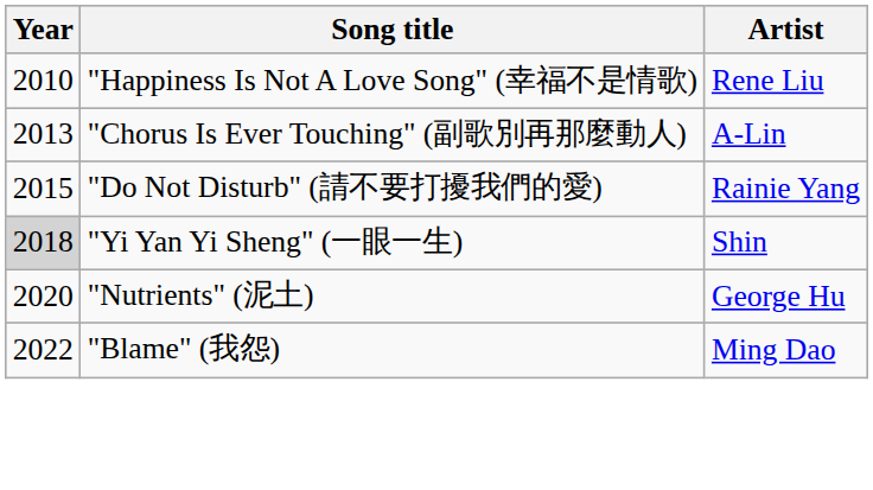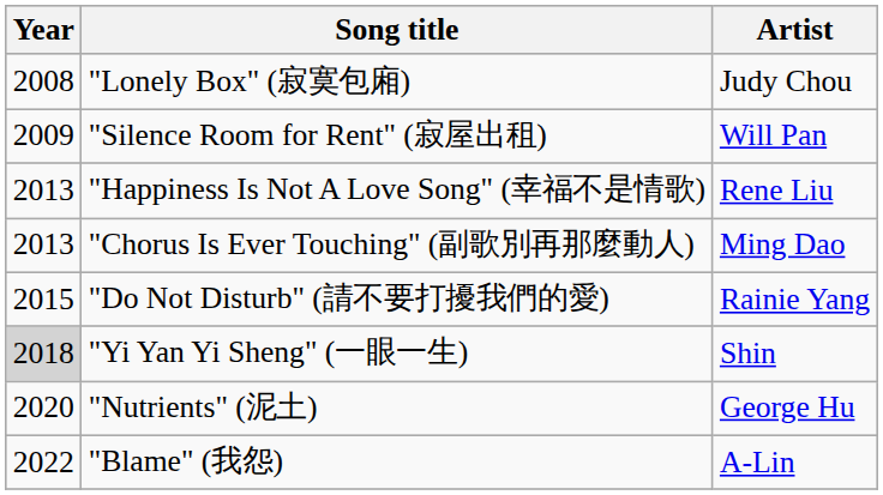+ row: 2008 | "Lonely Box" (寂寞包廂) | Judy Chou
+ row: 2009 | "Silence Room for Rent" (寂屋出租) | Will Pan
"Happiness Is Not A Love Song" (幸福不是情歌) | Year: 2010 -> 2013
"Chorus Is Ever Touching" (副歌別再那麼動人) | Artist: A-Lin -> Ming Dao
"Blame" (我怨) | Artist: Ming Dao -> A-Lin
